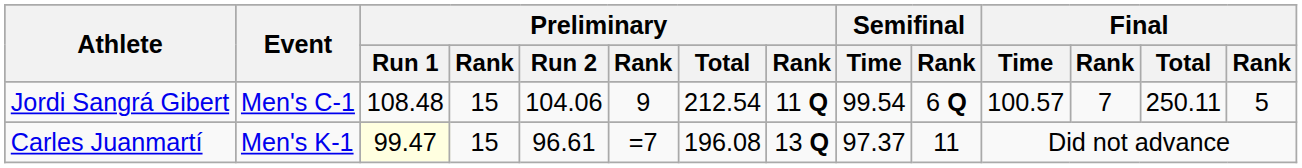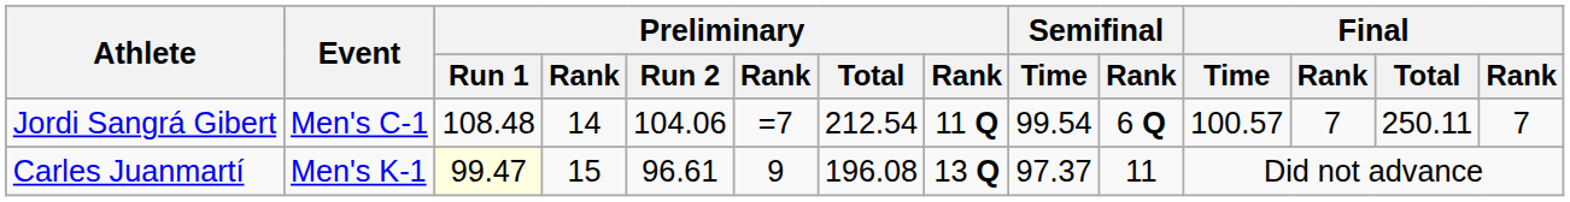Jordi Sangrá Gibert | column 4: 15 -> 14
Jordi Sangrá Gibert | column 6: 9 -> =7
Jordi Sangrá Gibert | column 14: 5 -> 7
Carles Juanmartí | column 6: =7 -> 9
